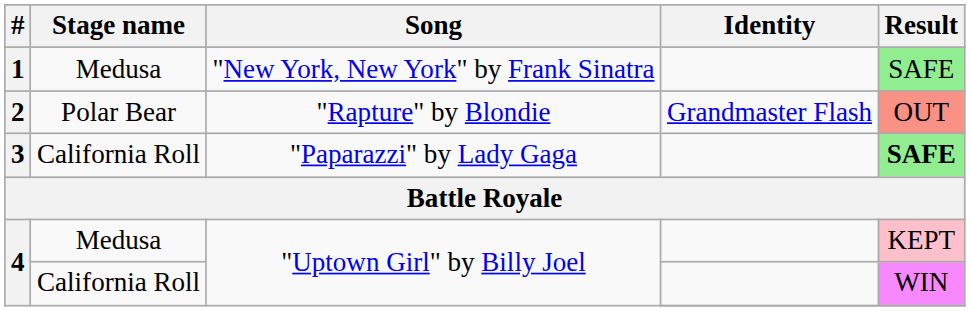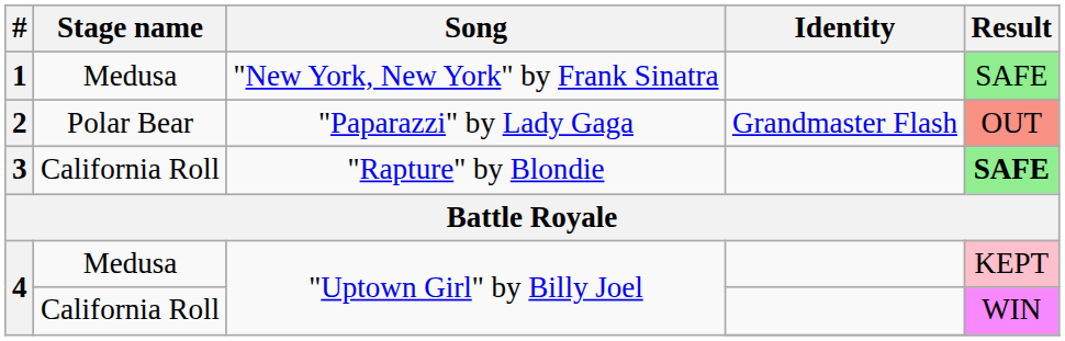2 | Song: "Rapture" by Blondie -> "Paparazzi" by Lady Gaga
3 | Song: "Paparazzi" by Lady Gaga -> "Rapture" by Blondie
